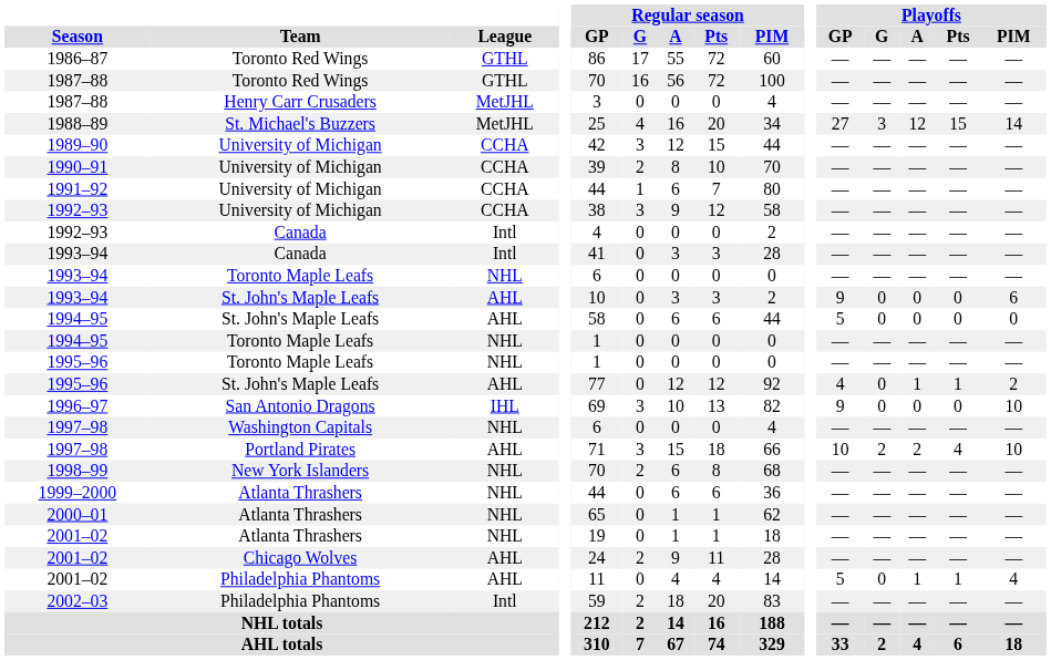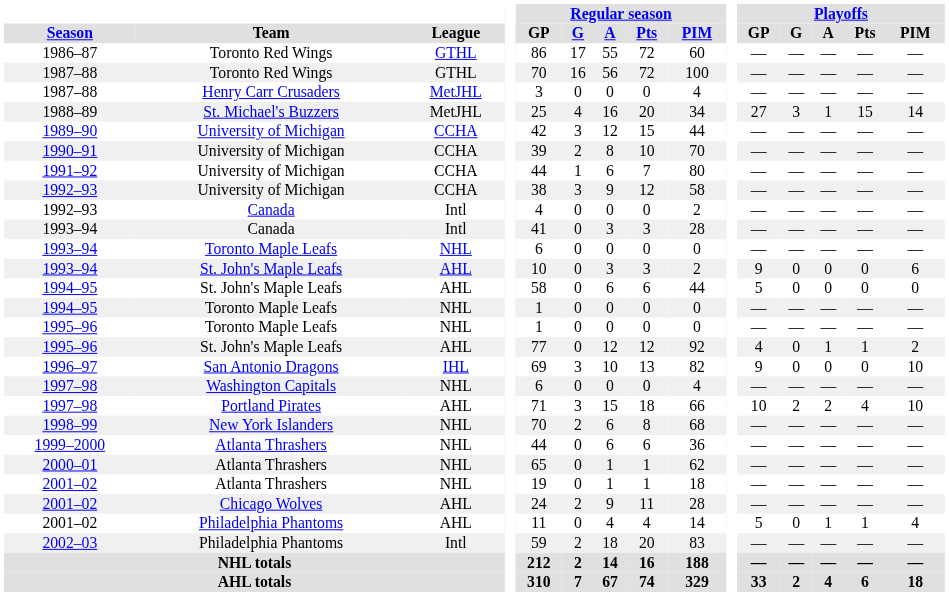1988–89 | Playoffs / A: 12 -> 1
